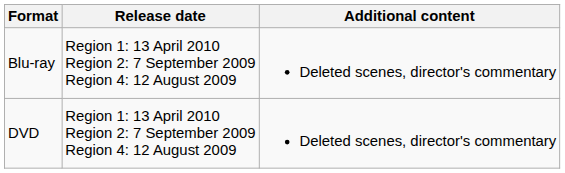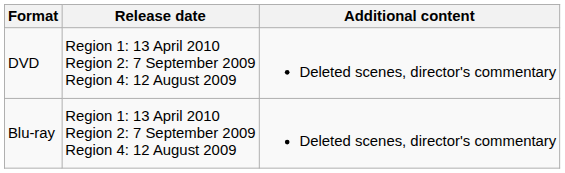rows swapped: DVD <-> Blu-ray
